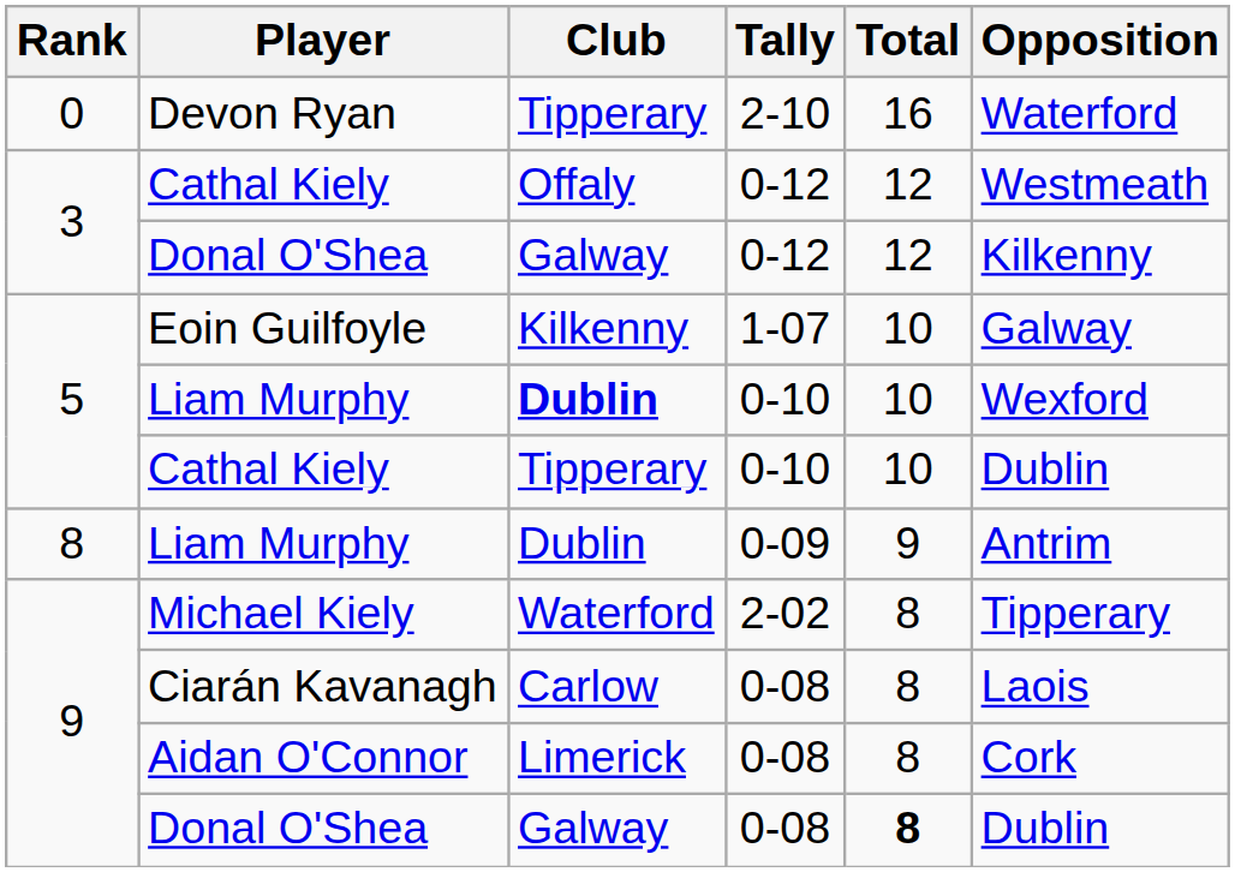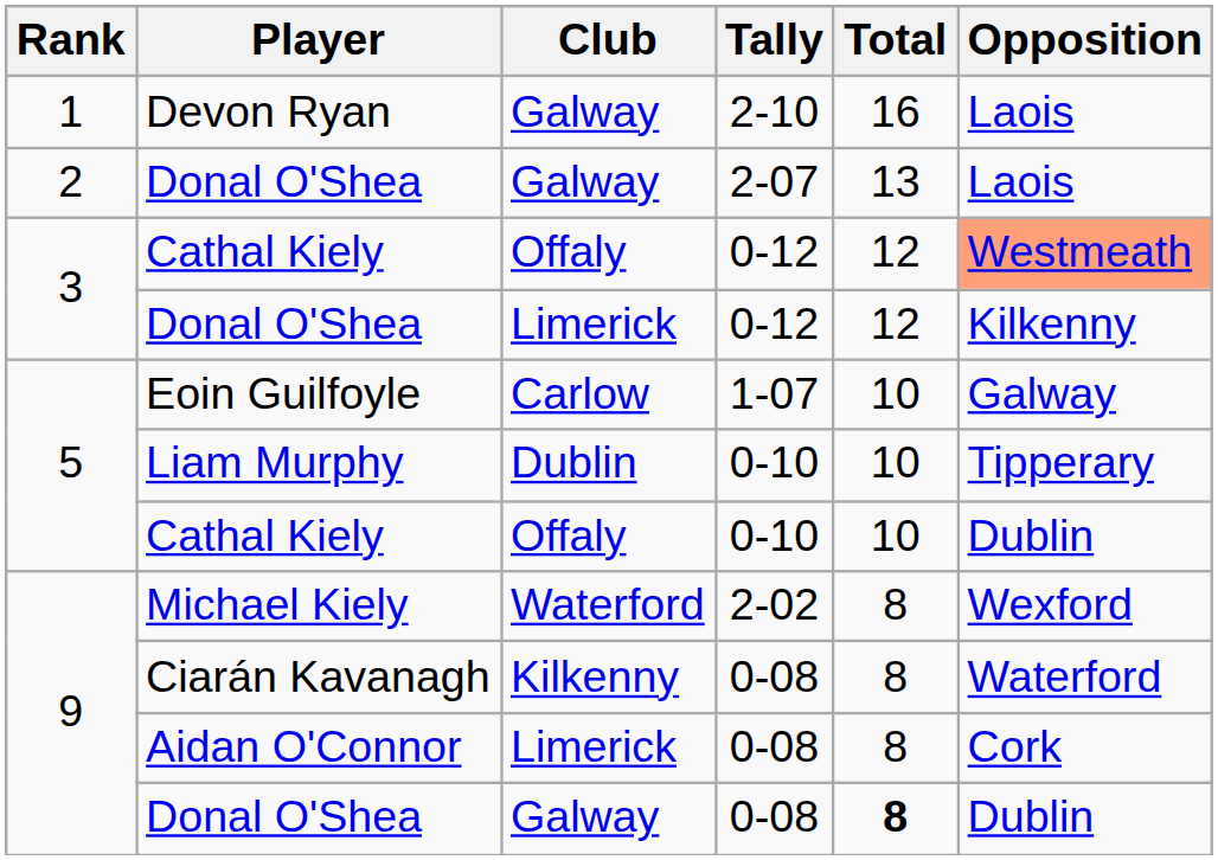Devon Ryan | Rank: 0 -> 1
Devon Ryan | Club: Tipperary -> Galway
Devon Ryan | Opposition: Waterford -> Laois
+ row: 2 | Donal O'Shea | Galway | 2-07 | 13 | Laois
Cathal Kiely / 0-12 | Opposition: no background -> lightsalmon background
Donal O'Shea / 0-12 | Club: Galway -> Limerick
Eoin Guilfoyle | Club: Kilkenny -> Carlow
Liam Murphy / 0-10 | Club: bold -> normal
Liam Murphy / 0-10 | Opposition: Wexford -> Tipperary
Cathal Kiely / 0-10 | Club: Tipperary -> Offaly
- row: 8 | Liam Murphy | Dublin | 0-09 | 9 | Antrim
Michael Kiely | Opposition: Tipperary -> Wexford
Ciarán Kavanagh | Club: Carlow -> Kilkenny
Ciarán Kavanagh | Opposition: Laois -> Waterford
